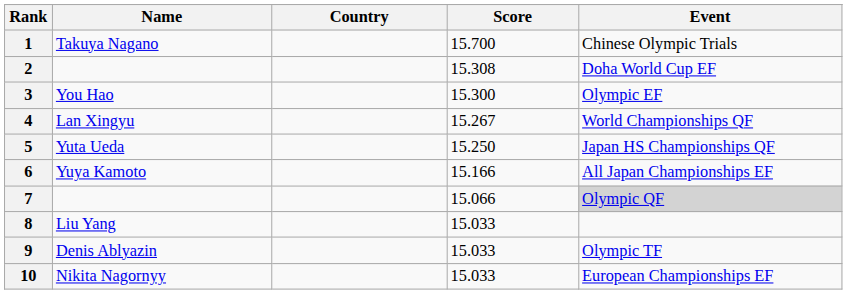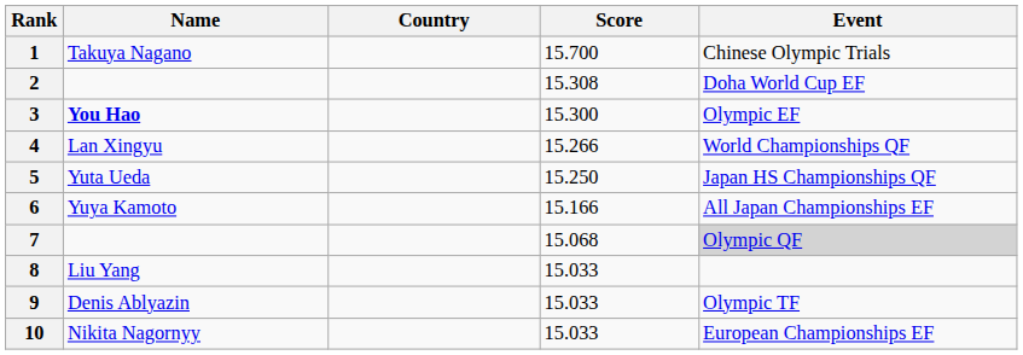3 | Name: normal -> bold
4 | Score: 15.267 -> 15.266
7 | Score: 15.066 -> 15.068
